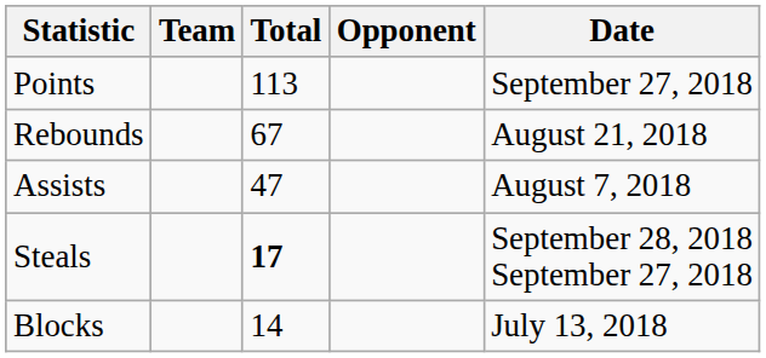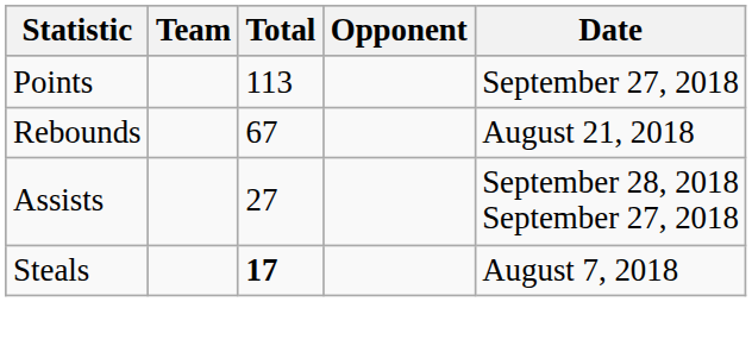Assists | Total: 47 -> 27
Assists | Date: August 7, 2018 -> September 28, 2018 September 27, 2018
Steals | Date: September 28, 2018 September 27, 2018 -> August 7, 2018
- row: Blocks | 14 | July 13, 2018
